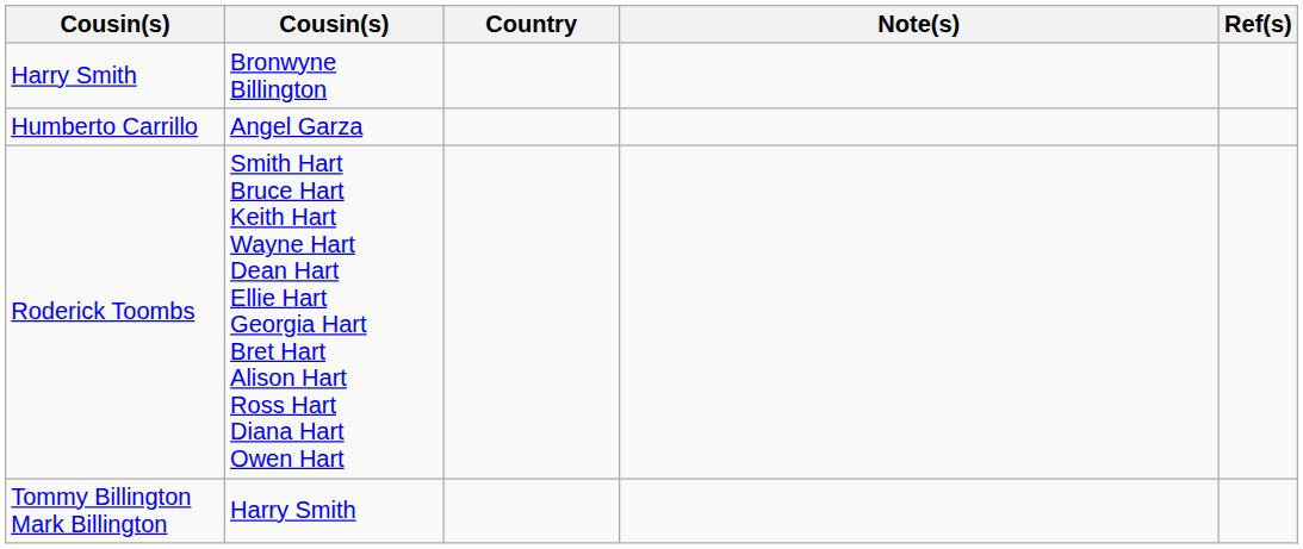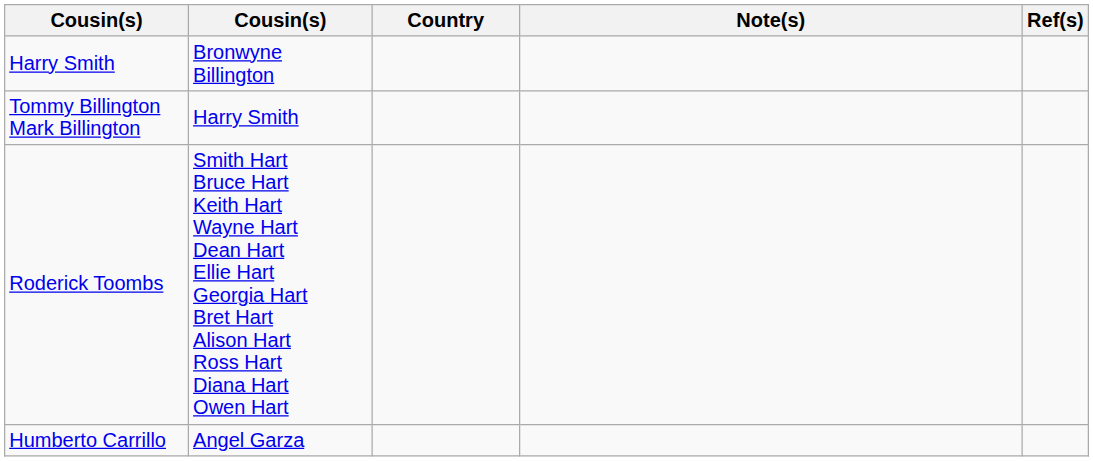rows swapped: Tommy Billington Mark Billington <-> Humberto Carrillo
